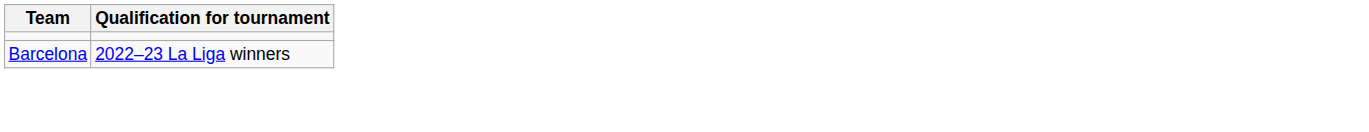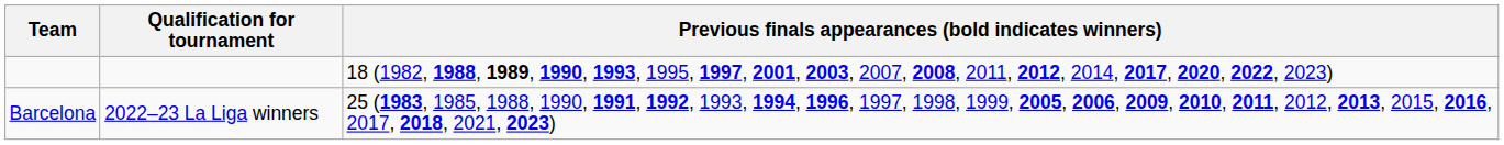+ column: Previous finals appearances (bold indicates winners) | 18 (1982, 1988, 1989, 1990, 1993, 1995, 1997, 2001, 2003, 2007, 2008, 2011, 2012, 2014, 2017, 2020, 2022, 2023) | 25 (1983, 1985, 1988, 1990, 1991, 1992, 1993, 1994, 1996, 1997, 1998, 1999, 2005, 2006, 2009, 2010, 2011, 2012, 2013, 2015, 2016, 2017, 2018, 2021, 2023)
